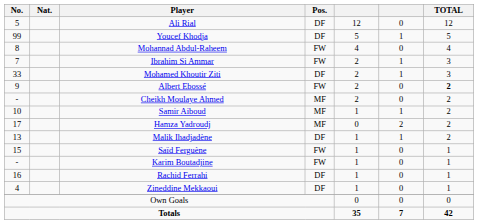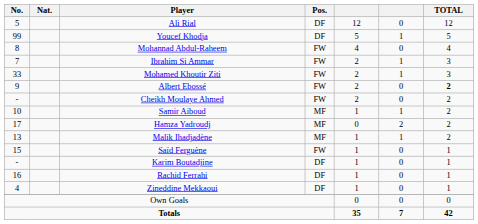Mohamed Khoutir Ziti | Pos.: DF -> FW
Cheikh Moulaye Ahmed | Pos.: MF -> FW
Malik Ihadjadène | Pos.: DF -> MF
Karim Boutadjine | Pos.: FW -> DF
